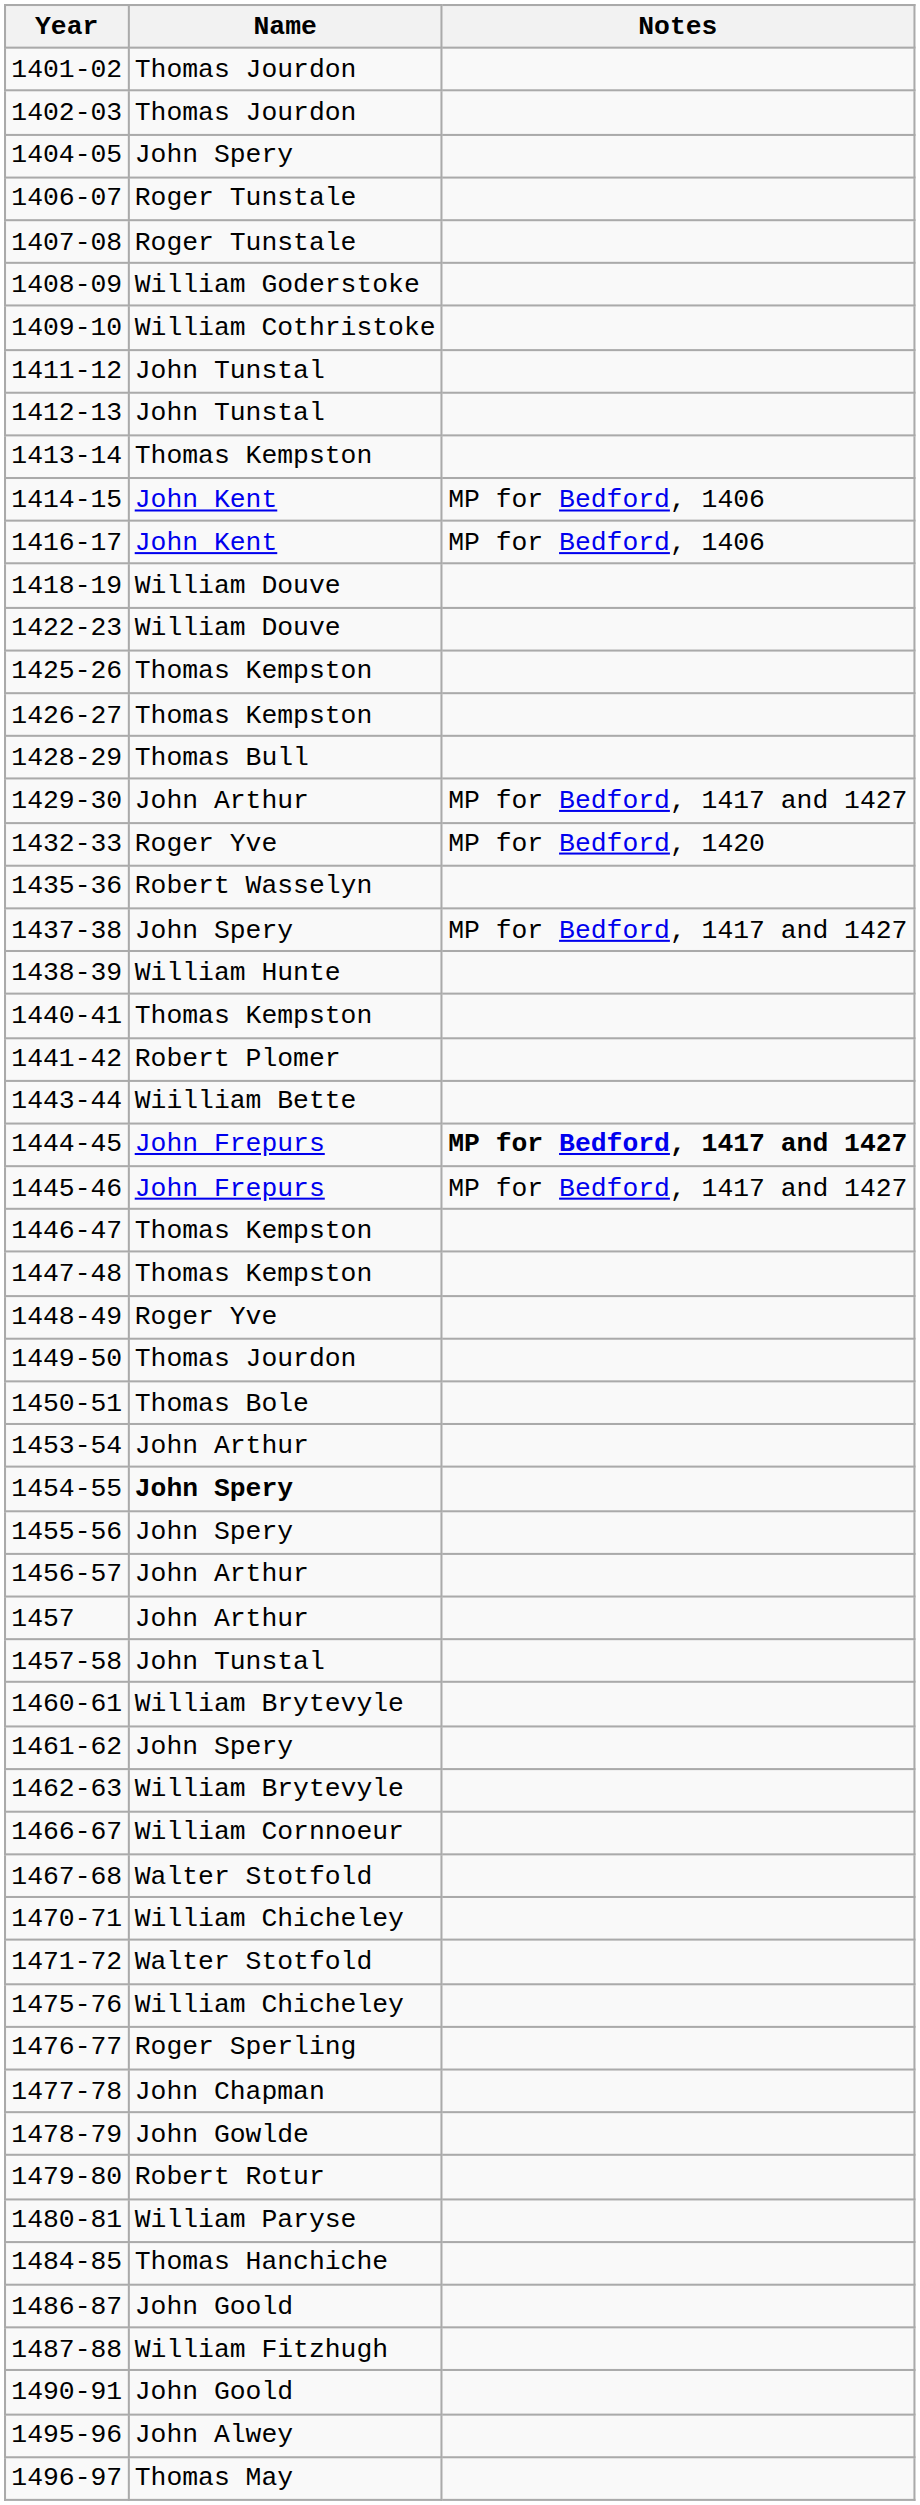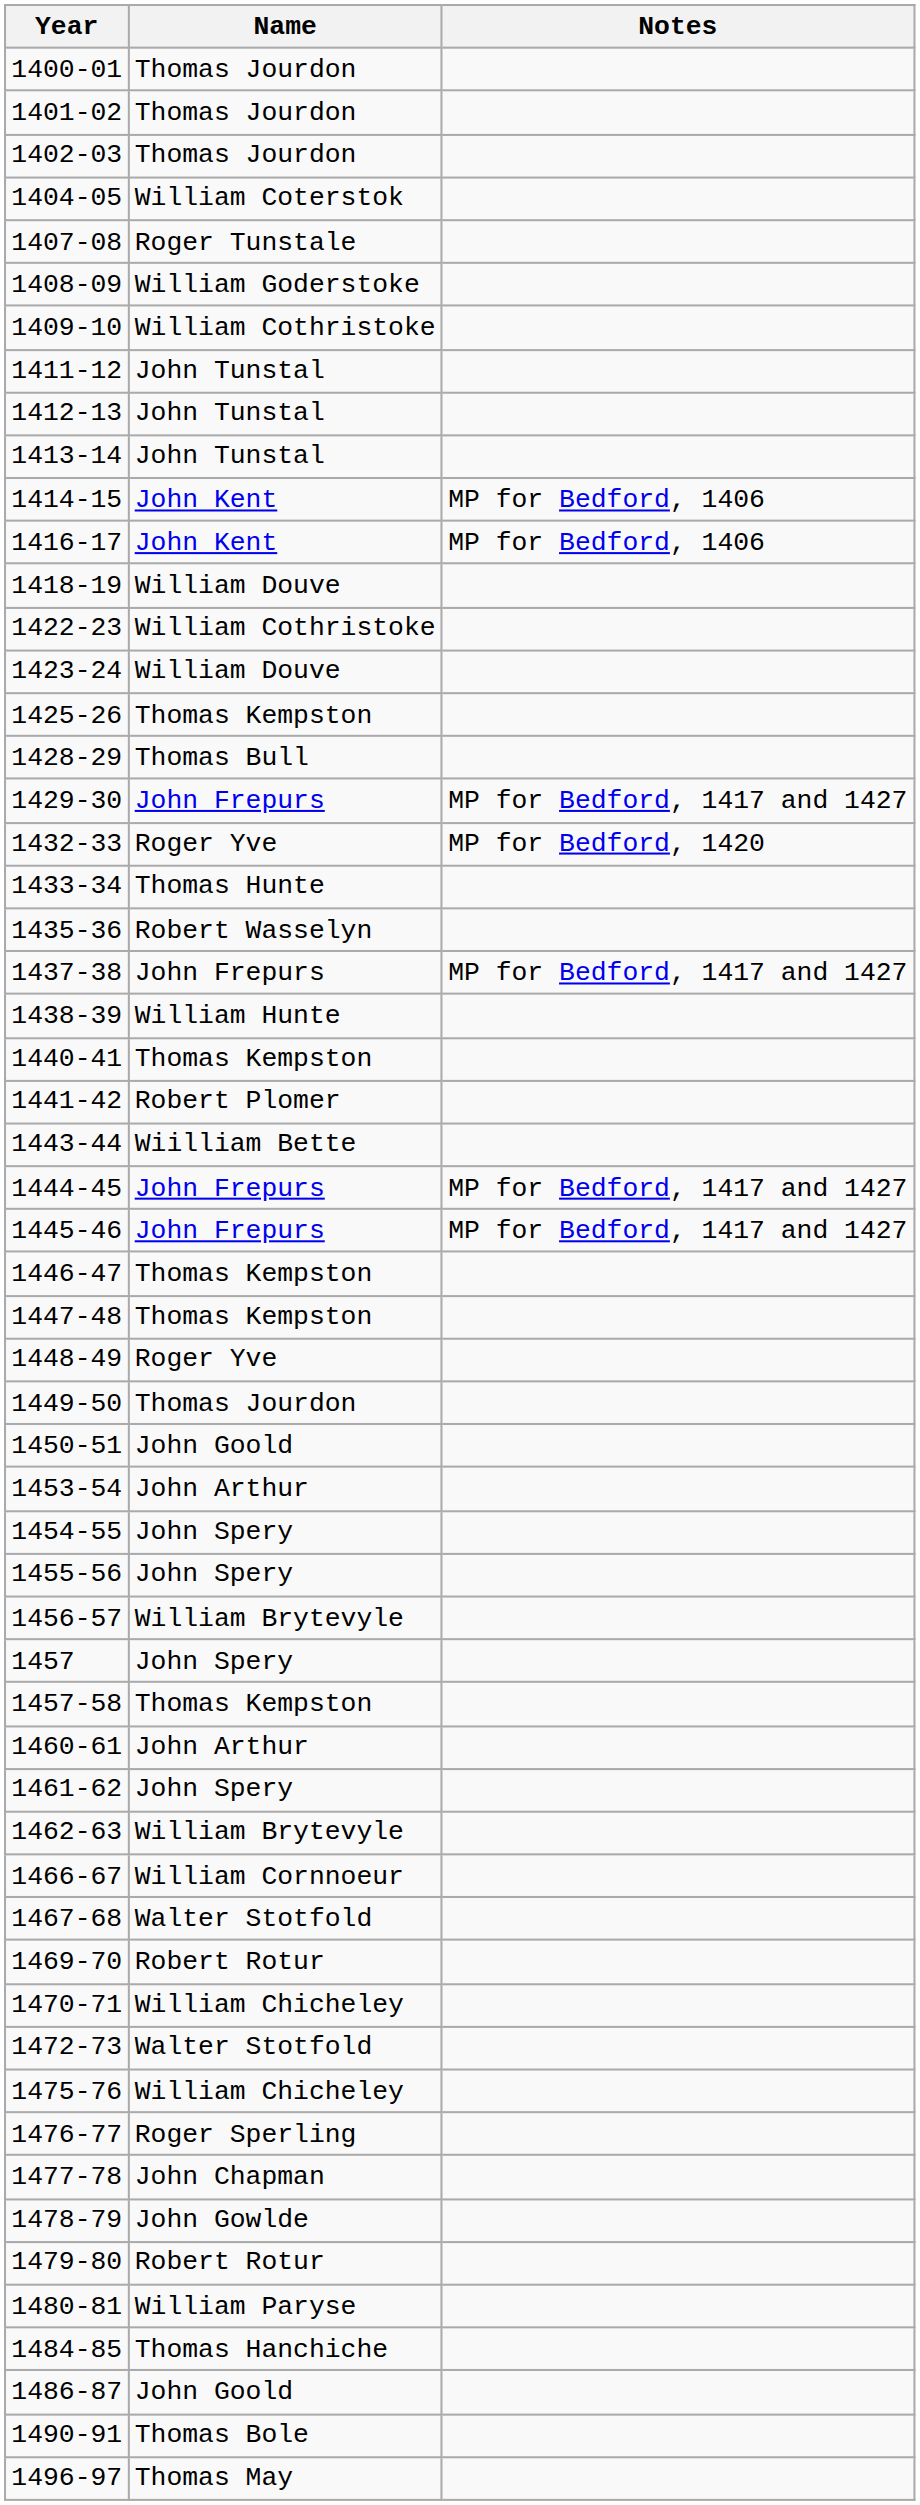+ row: 1400-01 | Thomas Jourdon
1404-05 | Name: John Spery -> William Coterstok
- row: 1406-07 | Roger Tunstale
1413-14 | Name: Thomas Kempston -> John Tunstal
1422-23 | Name: William Douve -> William Cothristoke
+ row: 1423-24 | William Douve
- row: 1426-27 | Thomas Kempston
1429-30 | Name: John Arthur -> John Frepurs
+ row: 1433-34 | Thomas Hunte
1437-38 | Name: John Spery -> John Frepurs
1444-45 | Notes: bold -> normal
1450-51 | Name: Thomas Bole -> John Goold
1454-55 | Name: bold -> normal
1456-57 | Name: John Arthur -> William Brytevyle
1457 | Name: John Arthur -> John Spery
1457-58 | Name: John Tunstal -> Thomas Kempston
1460-61 | Name: William Brytevyle -> John Arthur
+ row: 1469-70 | Robert Rotur
- row: 1471-72 | Walter Stotfold
+ row: 1472-73 | Walter Stotfold
- row: 1487-88 | William Fitzhugh
1490-91 | Name: John Goold -> Thomas Bole
- row: 1495-96 | John Alwey
